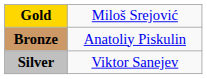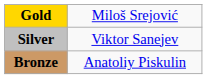rows swapped: Silver <-> Bronze
